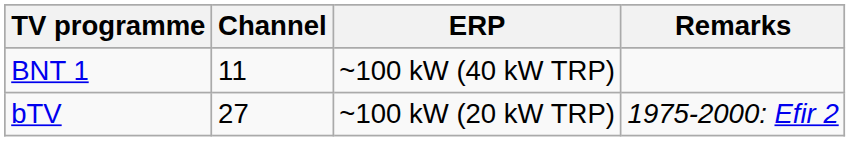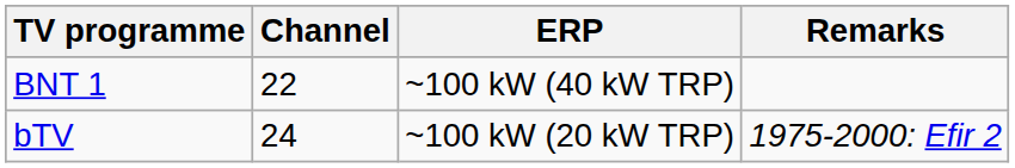BNT 1 | Channel: 11 -> 22
bTV | Channel: 27 -> 24
